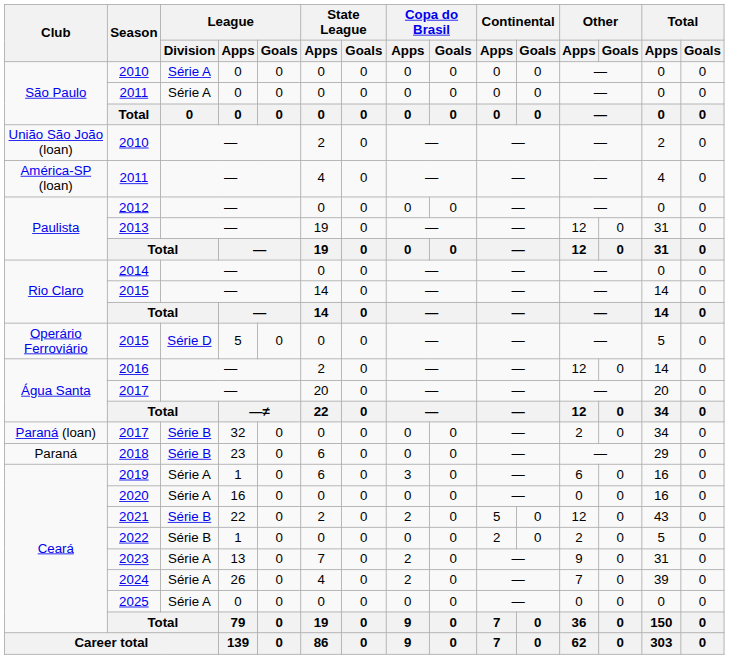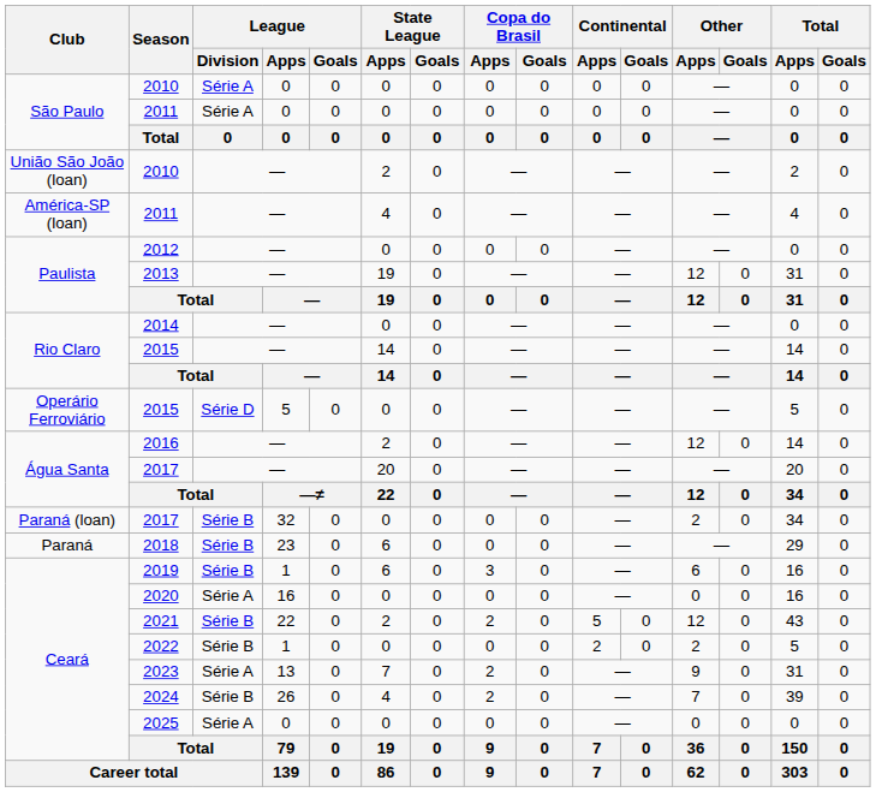2019 | League / Division: Série A -> Série B
2024 | League / Division: Série A -> Série B
